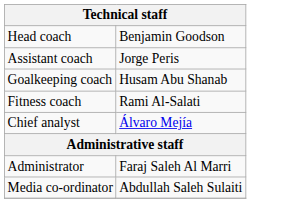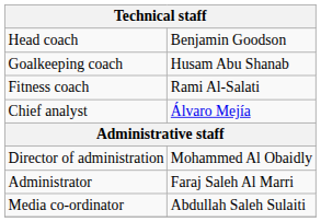- row: Assistant coach | Jorge Peris
+ row: Director of administration | Mohammed Al Obaidly
